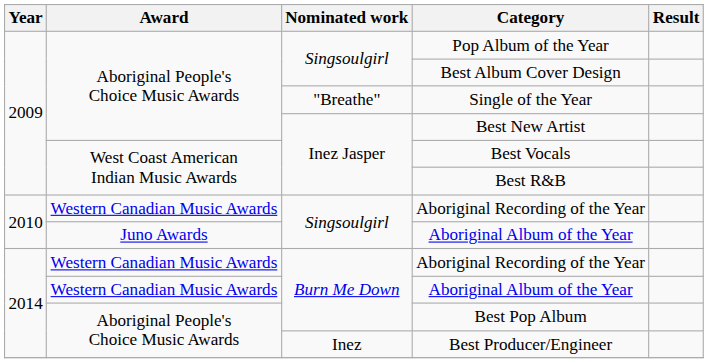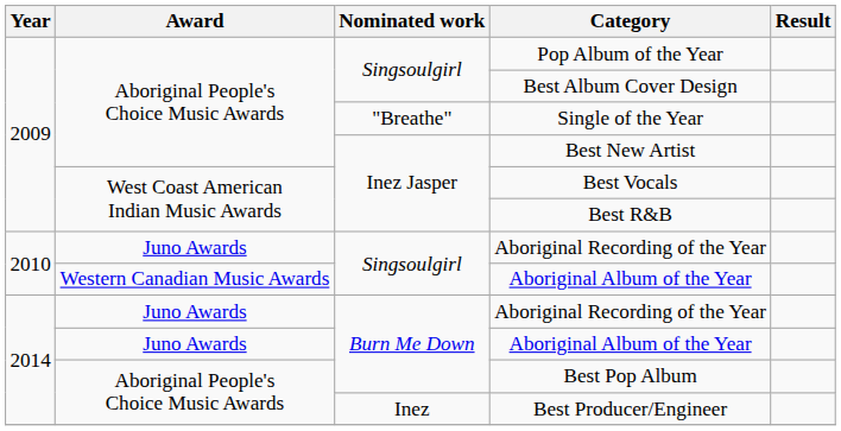Singsoulgirl / Aboriginal Recording of the Year | Award: Western Canadian Music Awards -> Juno Awards
Singsoulgirl / Aboriginal Album of the Year | Award: Juno Awards -> Western Canadian Music Awards
Burn Me Down / Aboriginal Recording of the Year | Award: Western Canadian Music Awards -> Juno Awards
Burn Me Down / Aboriginal Album of the Year | Award: Western Canadian Music Awards -> Juno Awards
